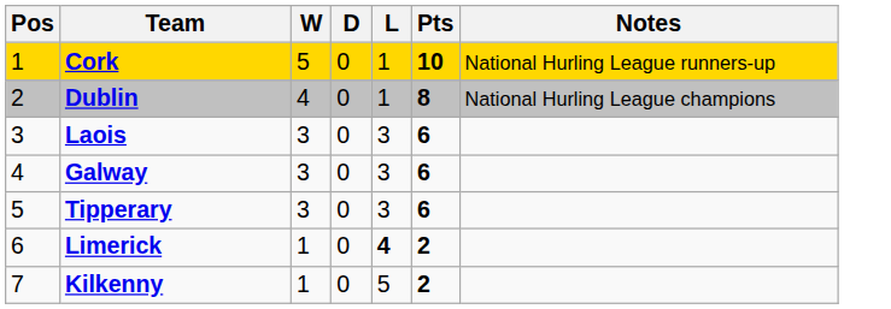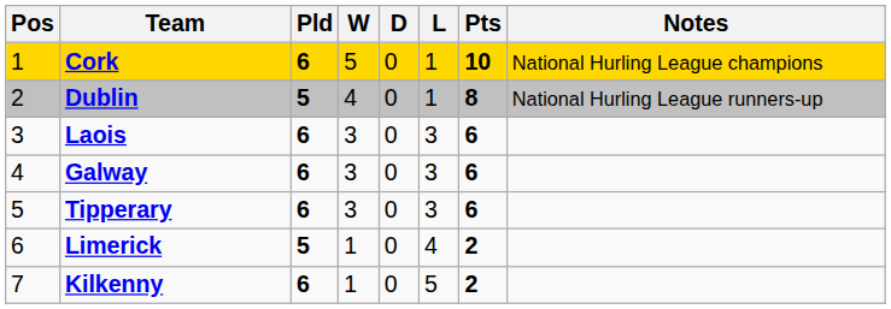+ column: Pld | 6 | 5 | 6 | 6 | 6 | 5 | 6
Cork | Notes: National Hurling League runners-up -> National Hurling League champions
Dublin | Notes: National Hurling League champions -> National Hurling League runners-up
Limerick | L: bold -> normal
